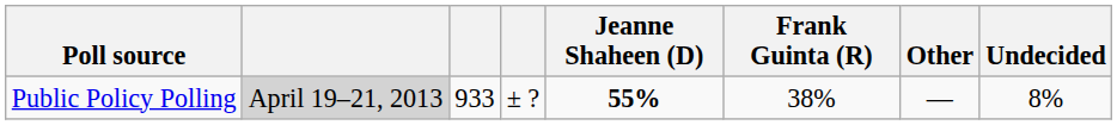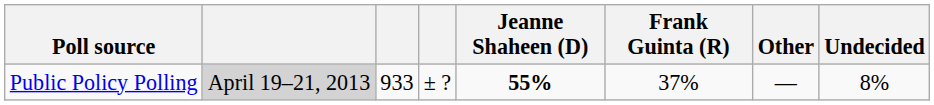Public Policy Polling | Frank Guinta (R): 38% -> 37%
